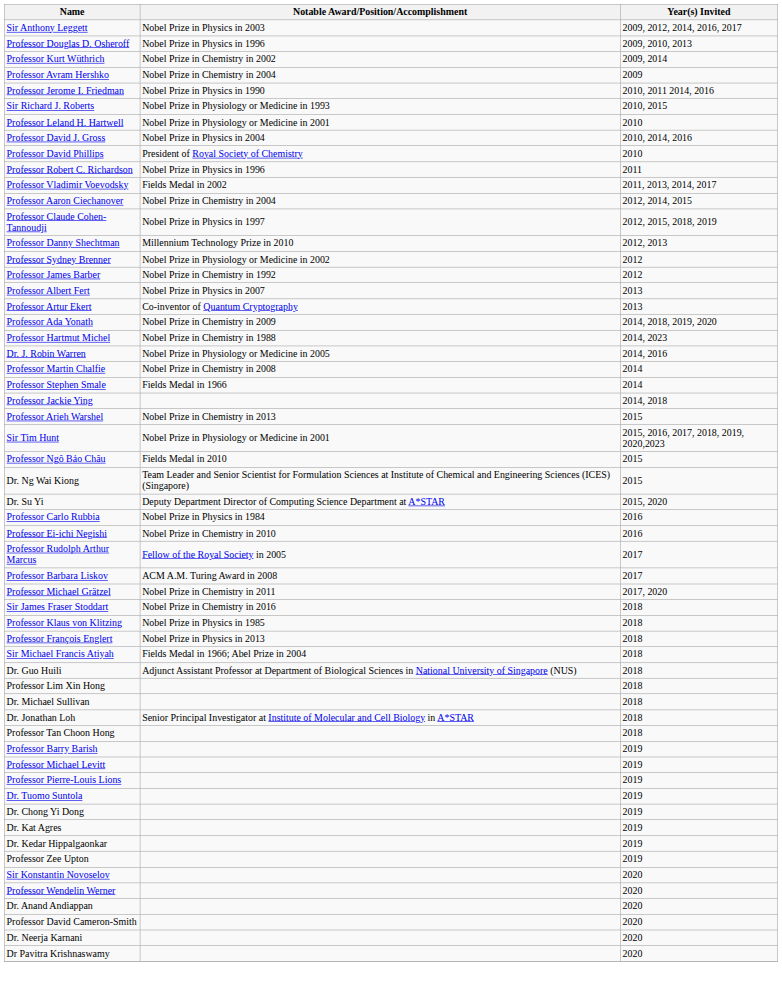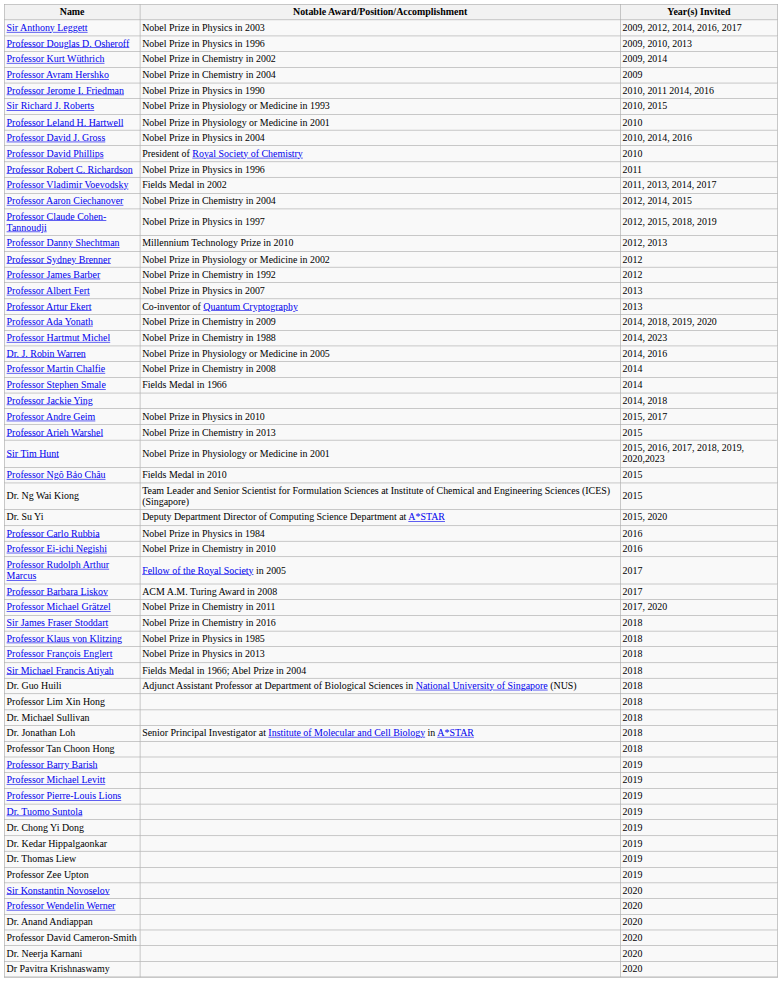+ row: Professor Andre Geim | Nobel Prize in Physics in 2010 | 2015, 2017
- row: Dr. Kat Agres | 2019
+ row: Dr. Thomas Liew | 2019
